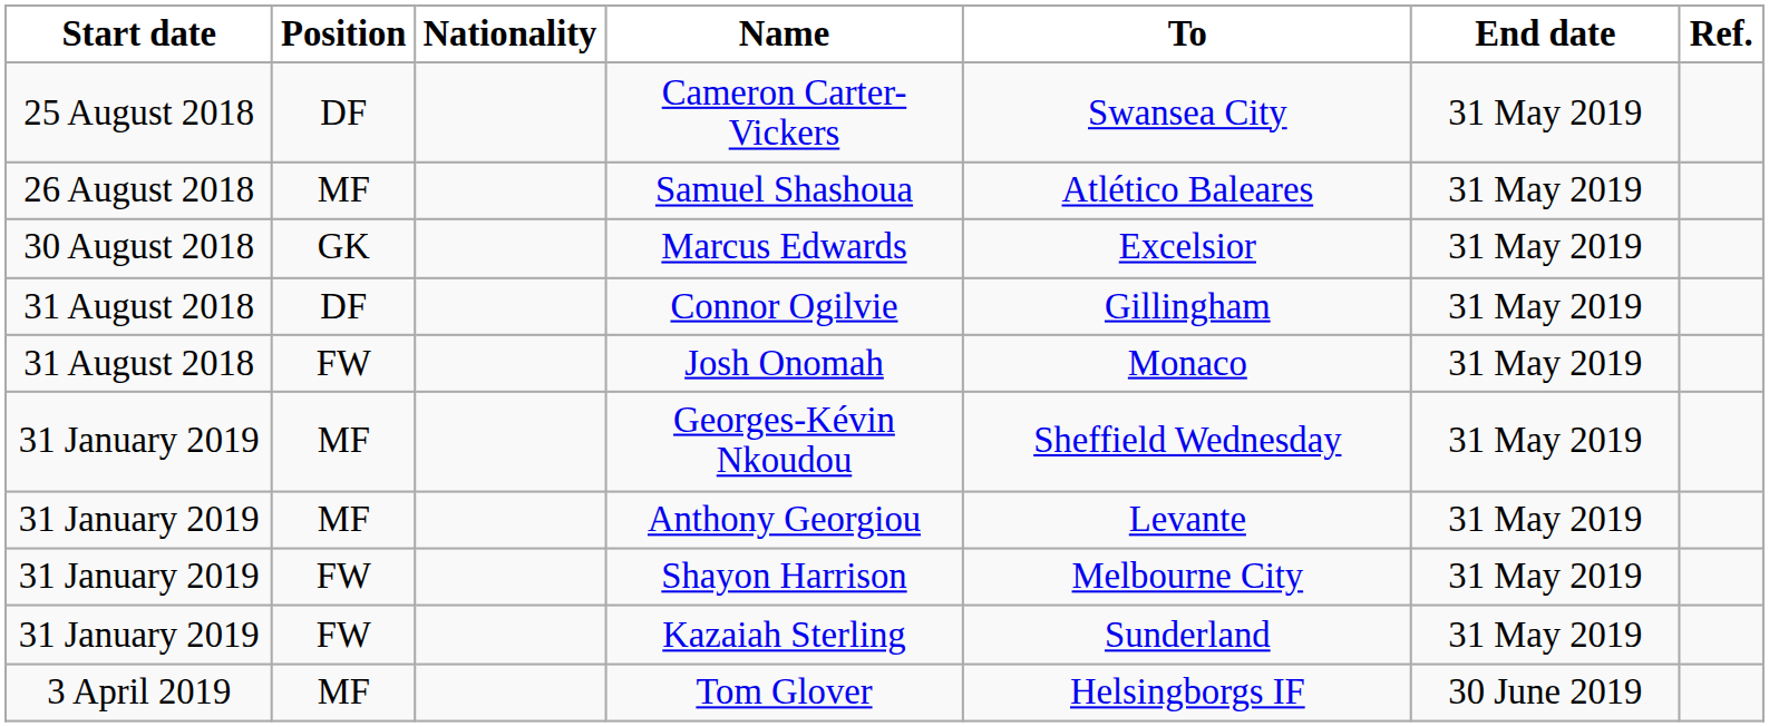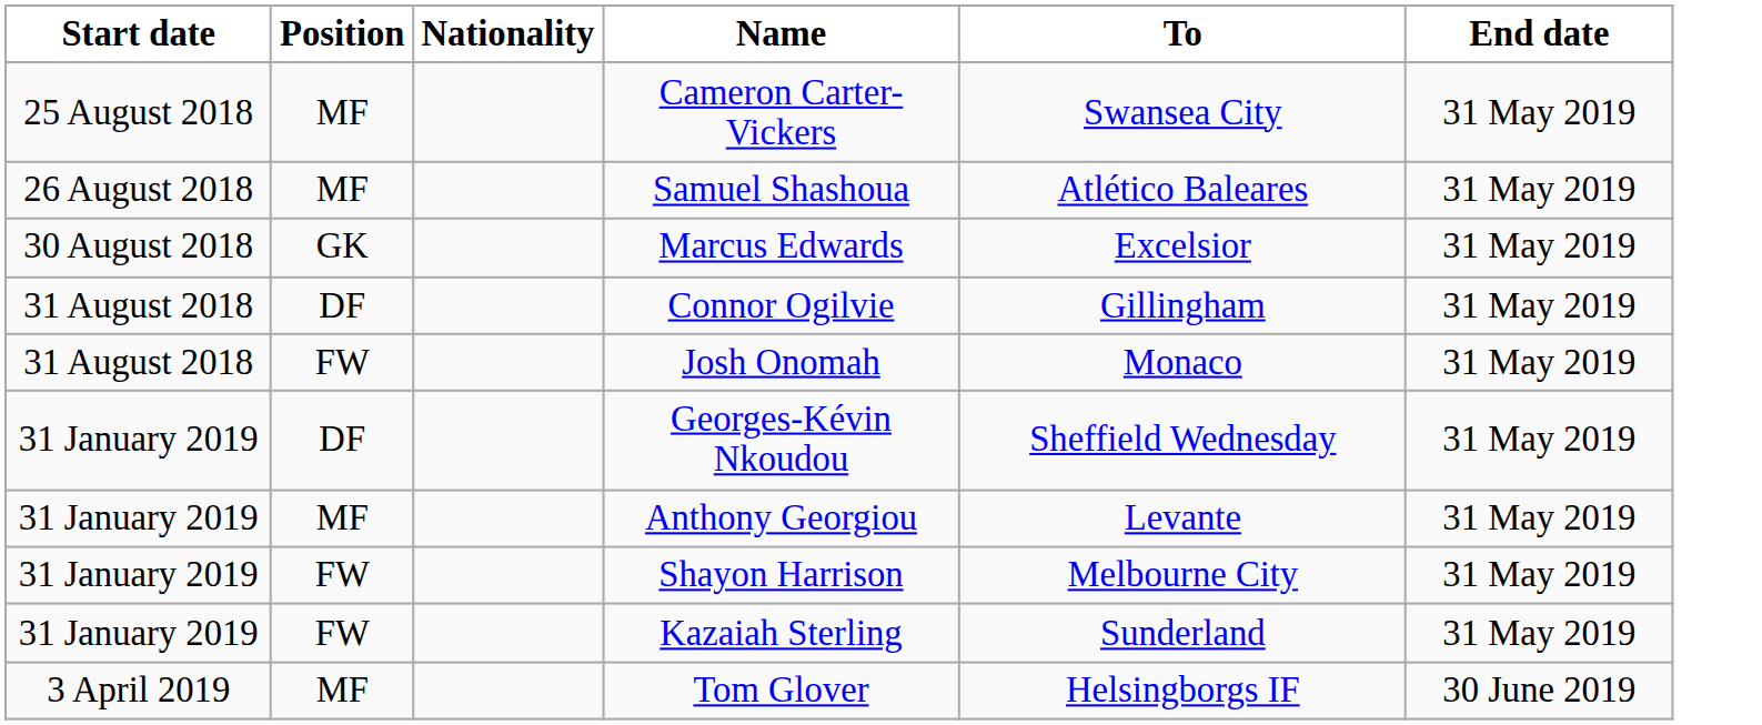- column: Ref.
Cameron Carter-Vickers | Position: DF -> MF
Georges-Kévin Nkoudou | Position: MF -> DF
